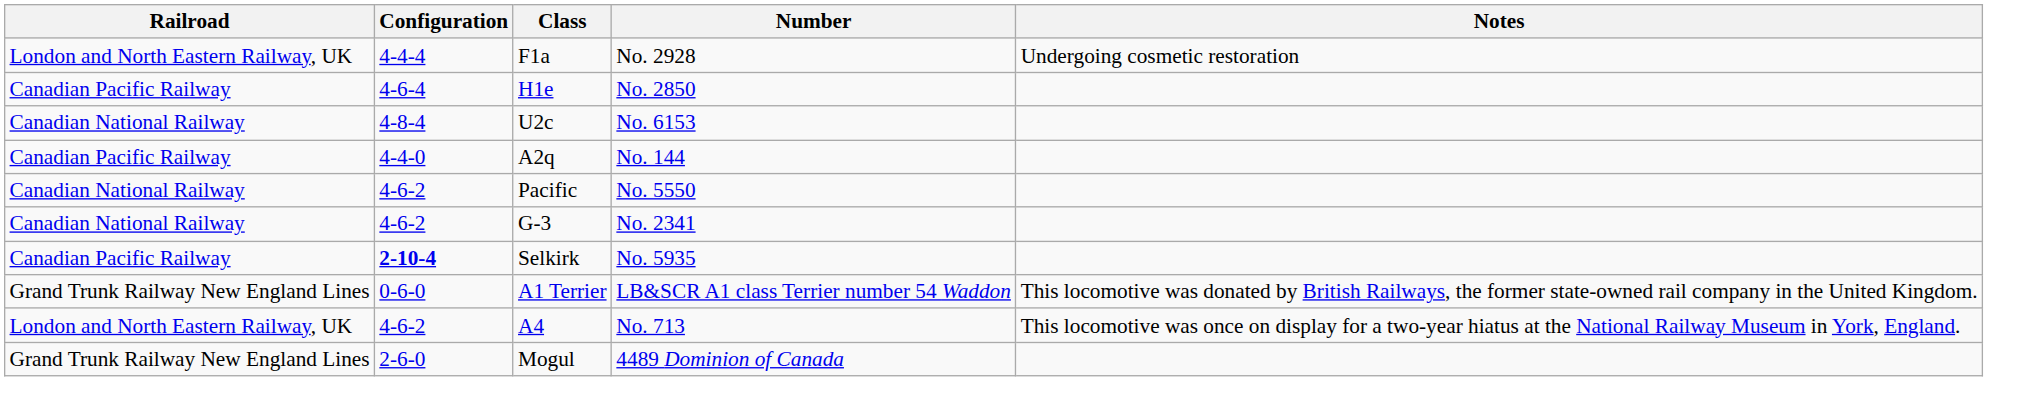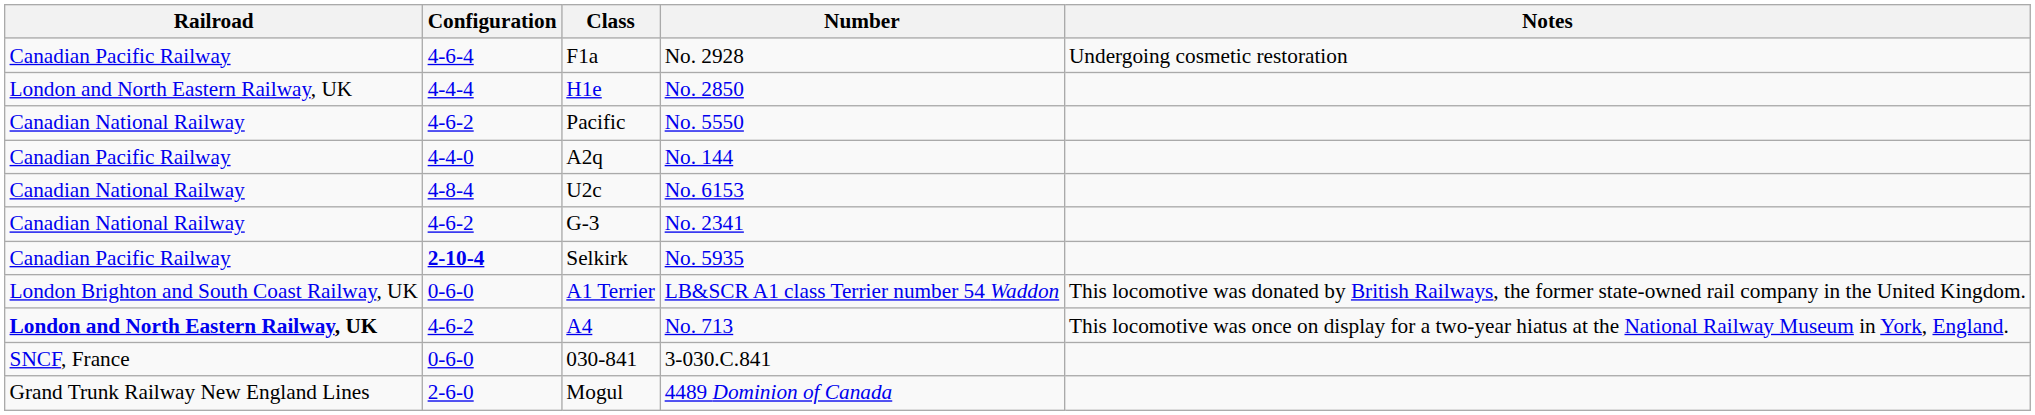F1a | Railroad: London and North Eastern Railway, UK -> Canadian Pacific Railway
F1a | Configuration: 4-4-4 -> 4-6-4
H1e | Railroad: Canadian Pacific Railway -> London and North Eastern Railway, UK
H1e | Configuration: 4-6-4 -> 4-4-4
rows swapped: U2c <-> Pacific
A1 Terrier | Railroad: Grand Trunk Railway New England Lines -> London Brighton and South Coast Railway, UK
A4 | Railroad: normal -> bold
+ row: SNCF, France | 0-6-0 | 030-841 | 3-030.C.841
